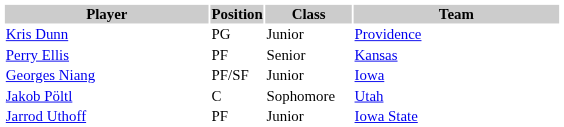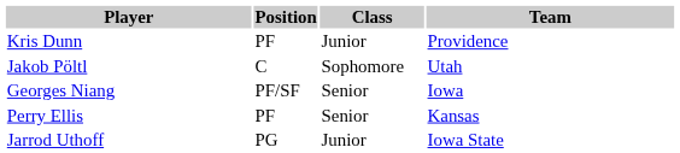Kris Dunn | Position: PG -> PF
rows swapped: Perry Ellis <-> Jakob Pöltl
Georges Niang | Class: Junior -> Senior
Jarrod Uthoff | Position: PF -> PG
